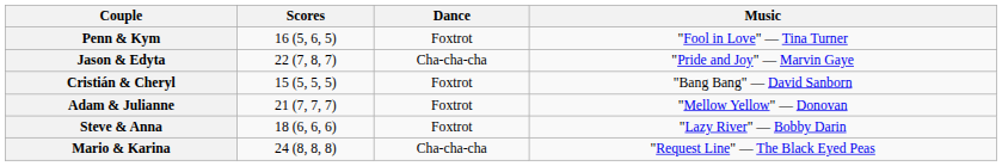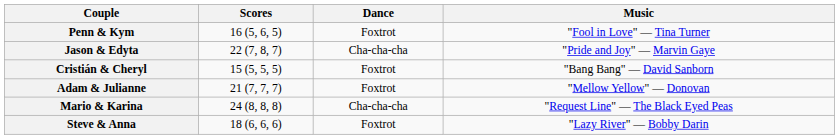rows swapped: Mario & Karina <-> Steve & Anna
